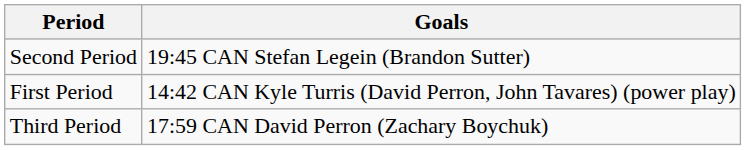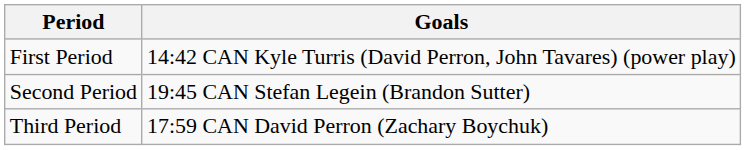rows swapped: First Period <-> Second Period
